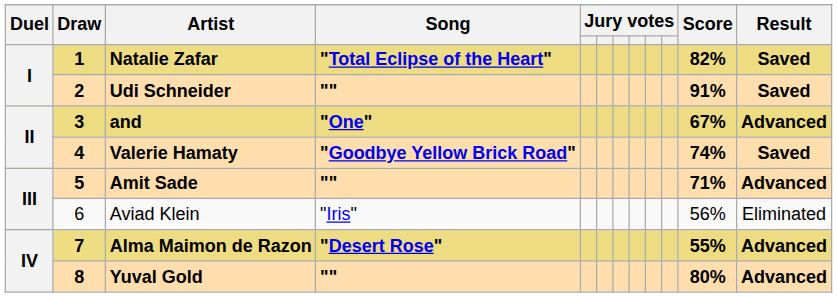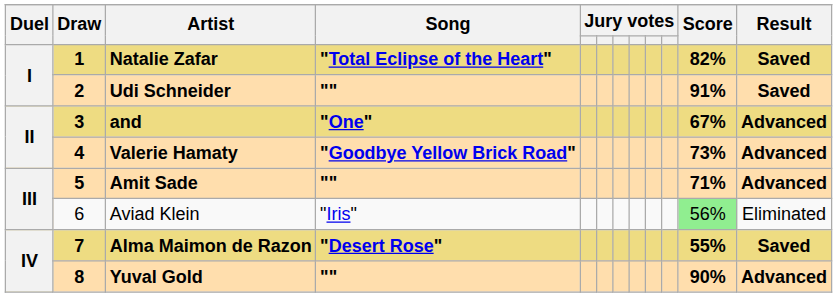Valerie Hamaty | Score: 74% -> 73%
Valerie Hamaty | Result: Saved -> Advanced
Aviad Klein | Score: no background -> lightgreen background
Alma Maimon de Razon | Result: Advanced -> Saved
Yuval Gold | Score: 80% -> 90%
